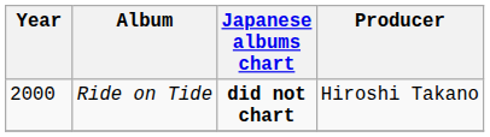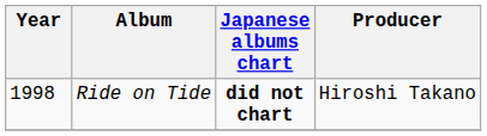Ride on Tide | Year: 2000 -> 1998
